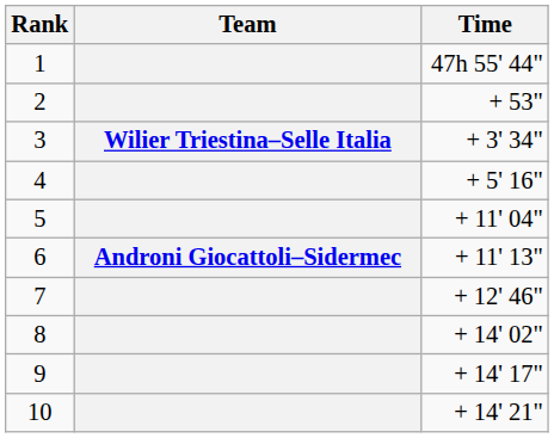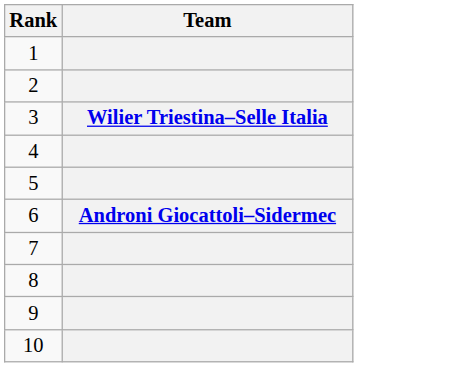- column: Time | 47h 55' 44" | + 53" | + 3' 34" | + 5' 16" | + 11' 04" | + 11' 13" | + 12' 46" | + 14' 02" | + 14' 17" | + 14' 21"
